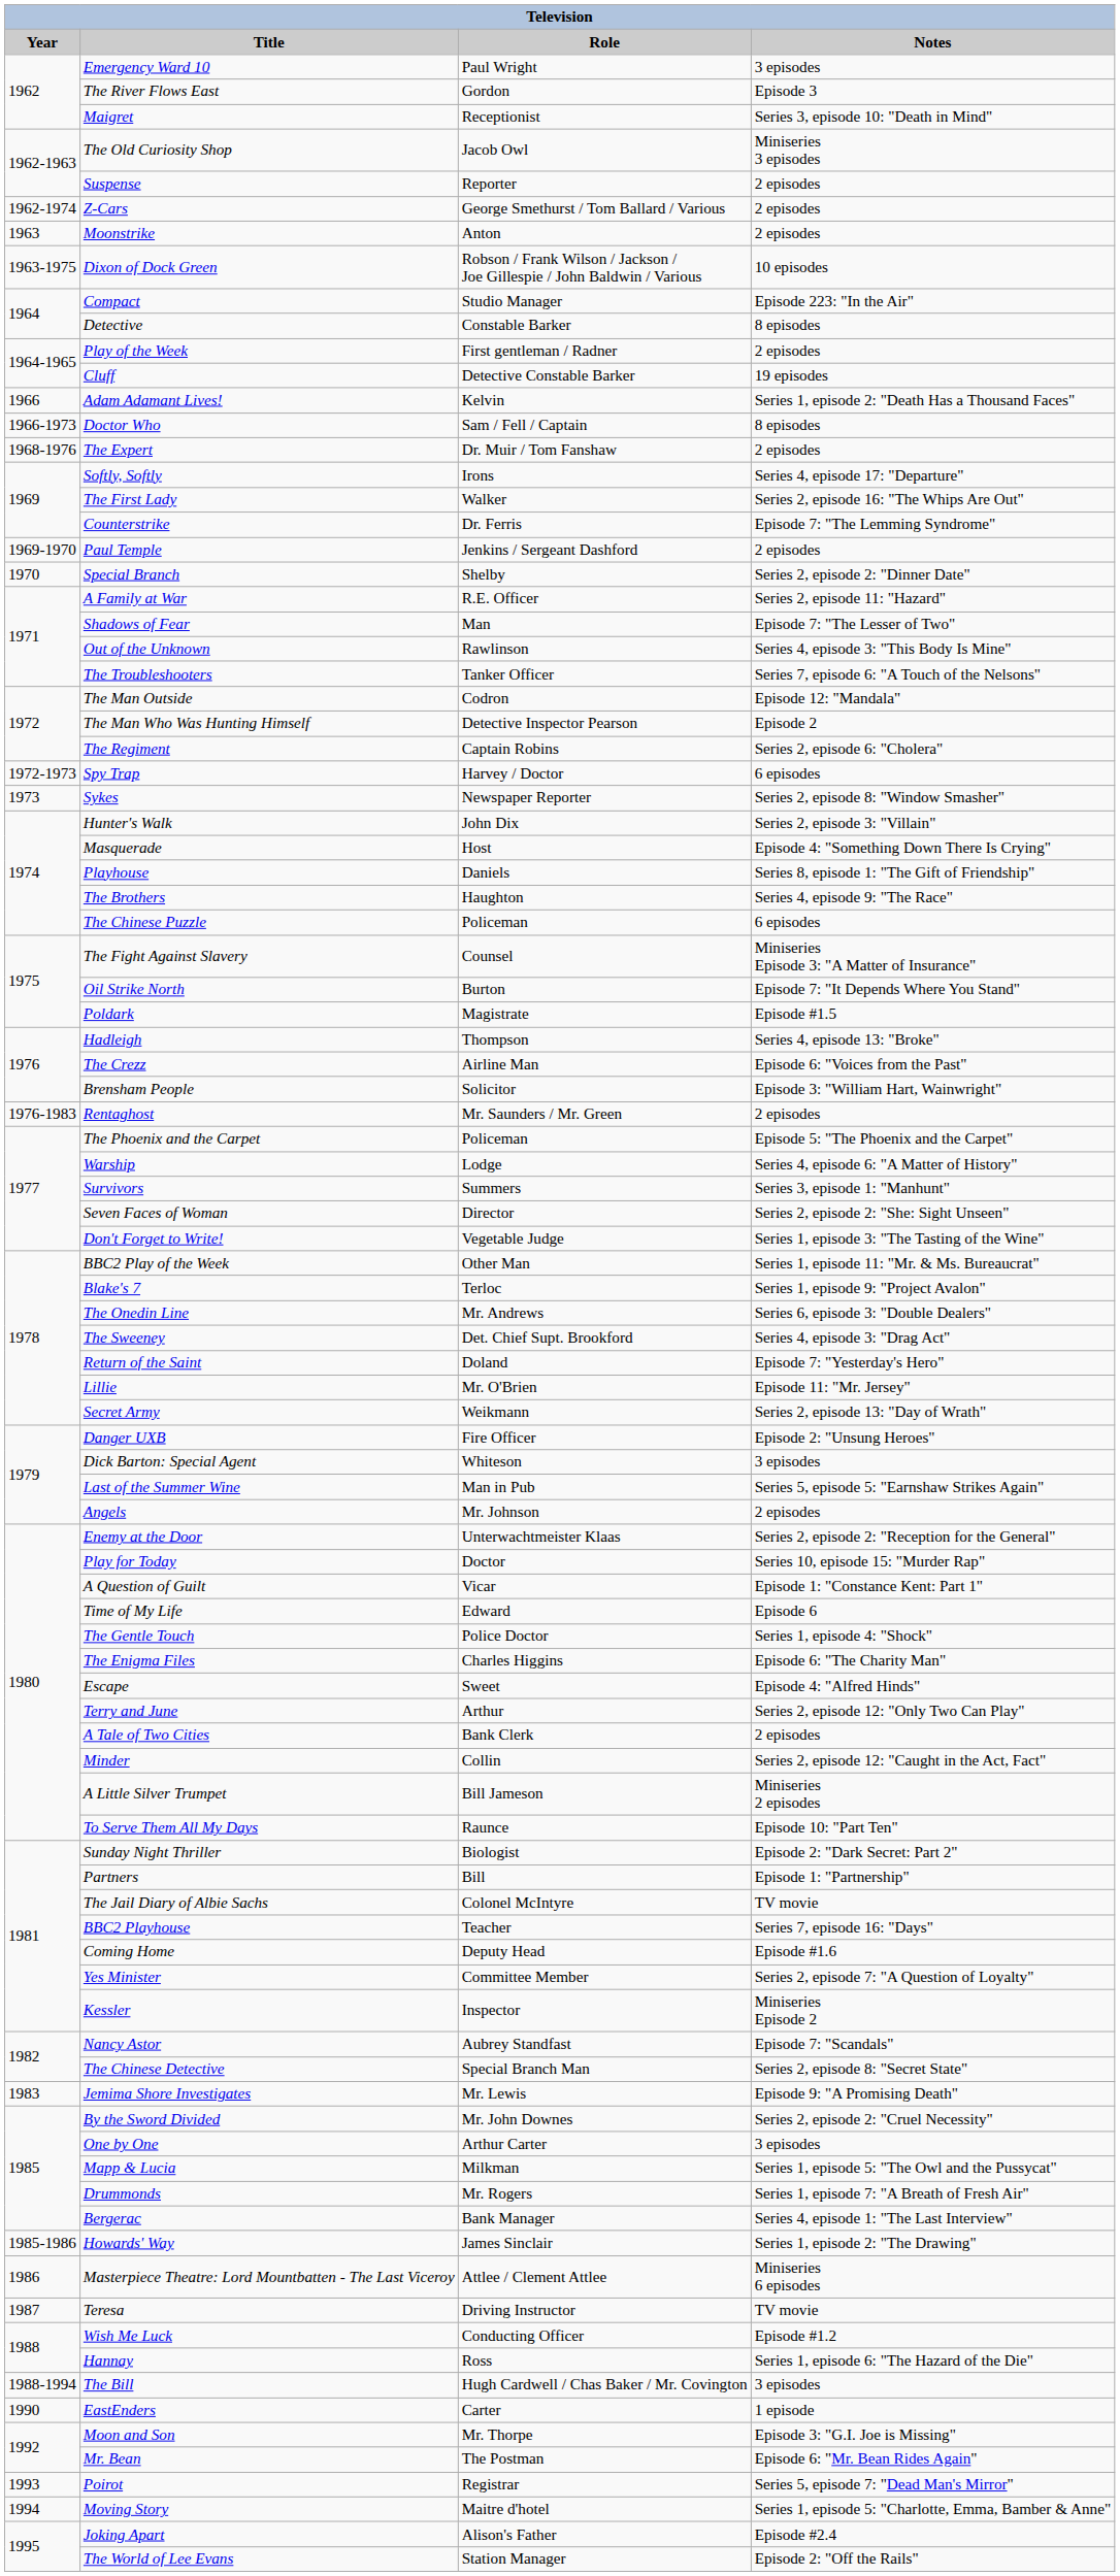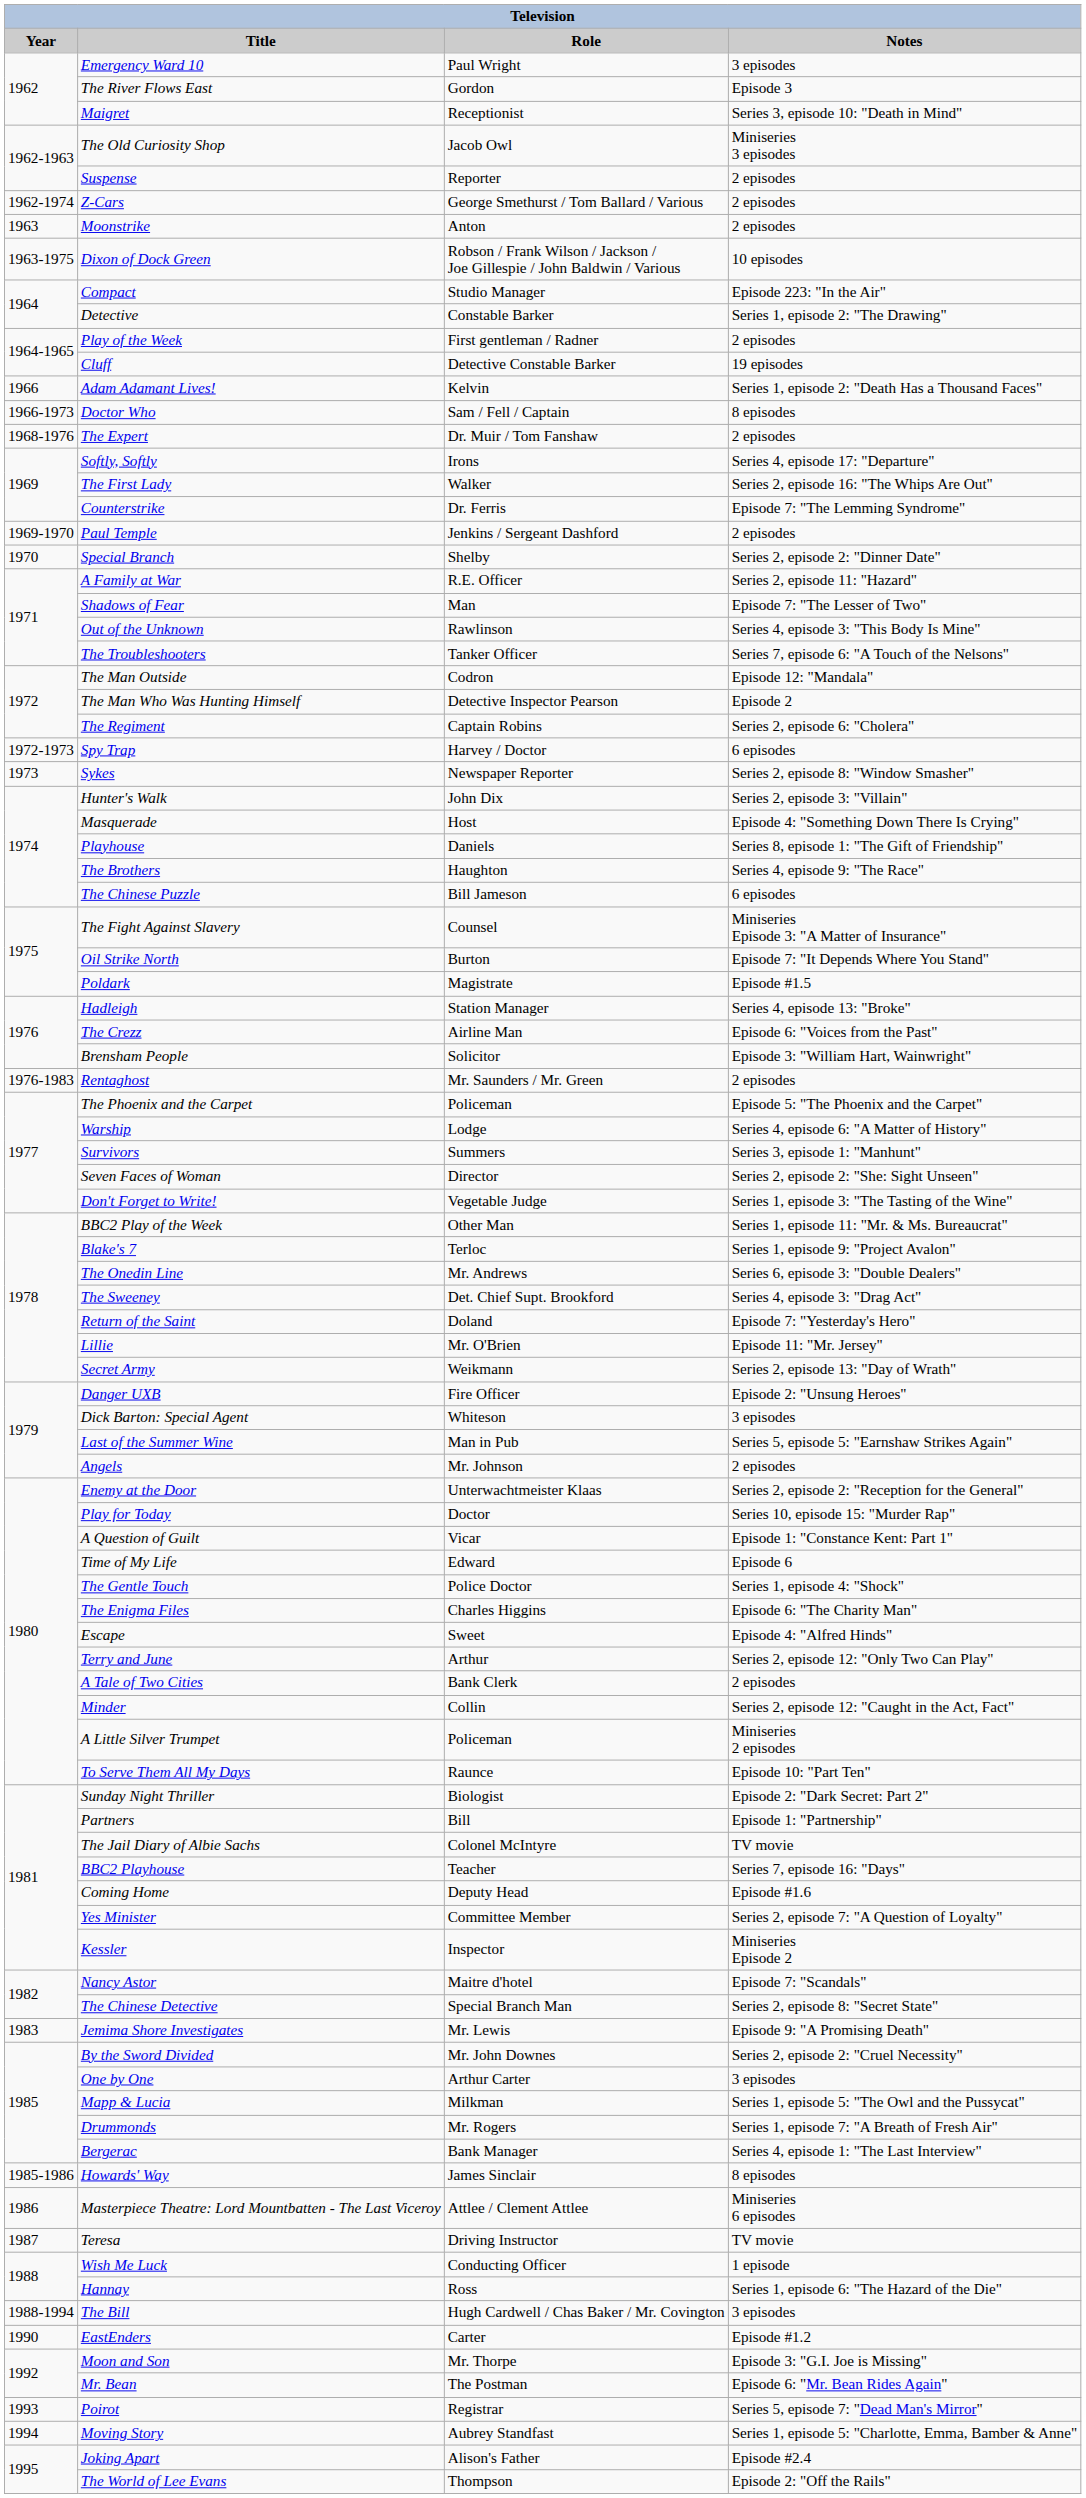Detective | Notes: 8 episodes -> Series 1, episode 2: "The Drawing"
The Chinese Puzzle | Role: Policeman -> Bill Jameson
Hadleigh | Role: Thompson -> Station Manager
A Little Silver Trumpet | Role: Bill Jameson -> Policeman
Nancy Astor | Role: Aubrey Standfast -> Maitre d'hotel
Howards' Way | Notes: Series 1, episode 2: "The Drawing" -> 8 episodes
Wish Me Luck | Notes: Episode #1.2 -> 1 episode
EastEnders | Notes: 1 episode -> Episode #1.2
Moving Story | Role: Maitre d'hotel -> Aubrey Standfast
The World of Lee Evans | Role: Station Manager -> Thompson
